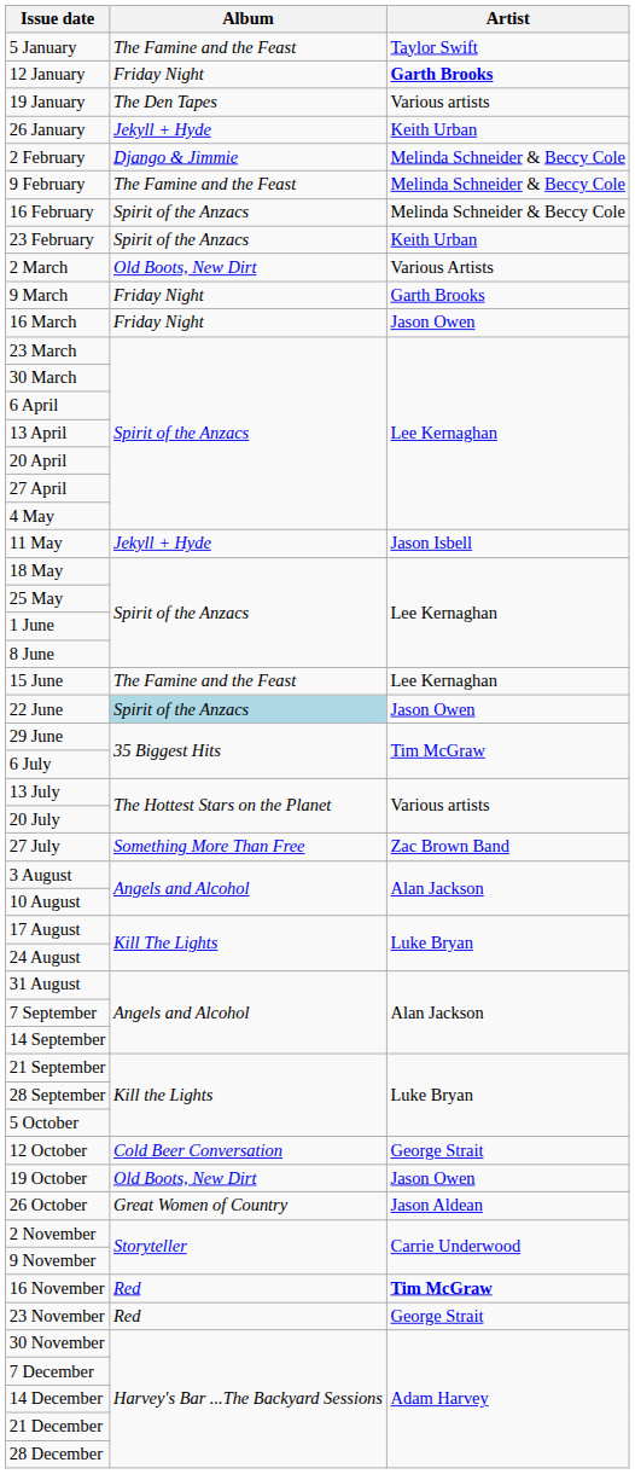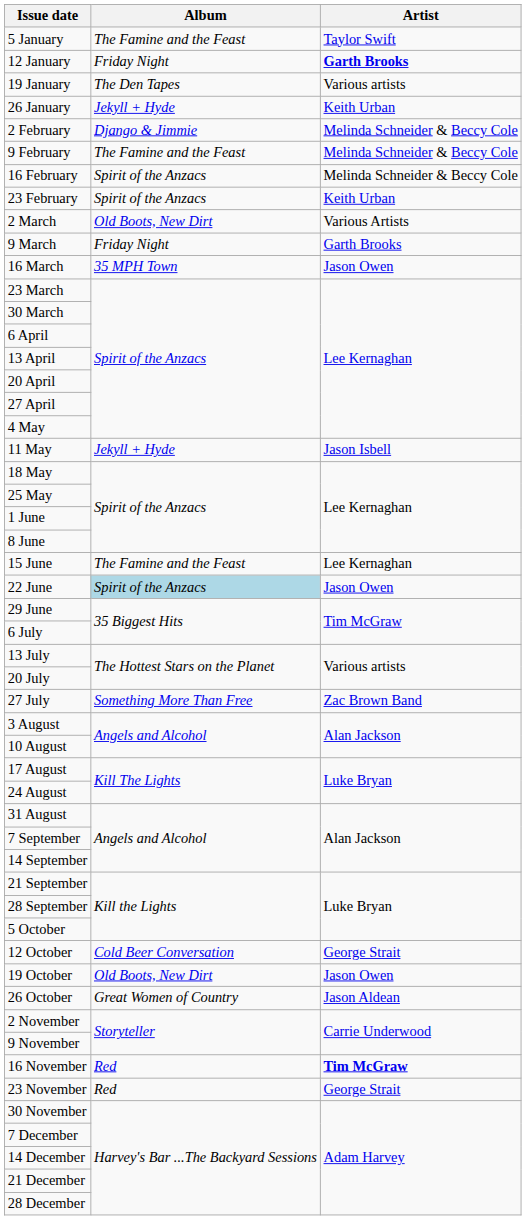16 March | Album: Friday Night -> 35 MPH Town
